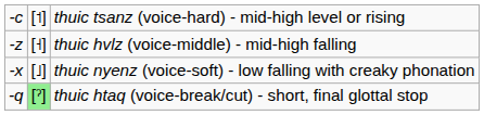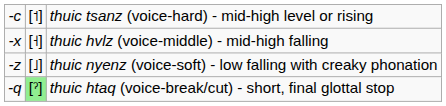thuic hvlz (voice-middle) - mid-high falling | column 1: -z -> -x
thuic nyenz (voice-soft) - low falling with creaky phonation | column 1: -x -> -z
